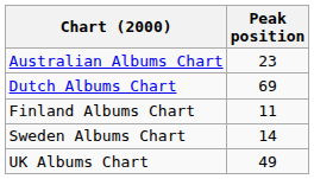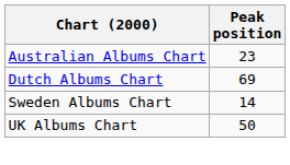- row: Finland Albums Chart | 11
UK Albums Chart | Peak position: 49 -> 50
